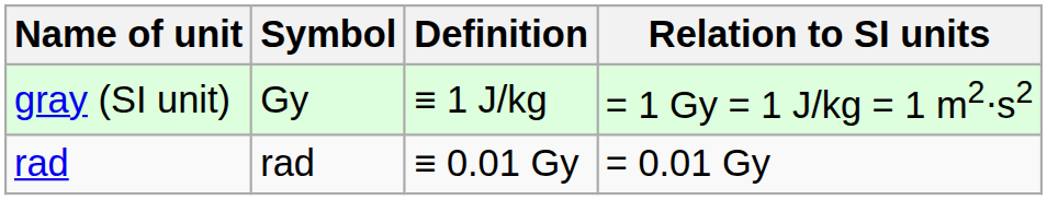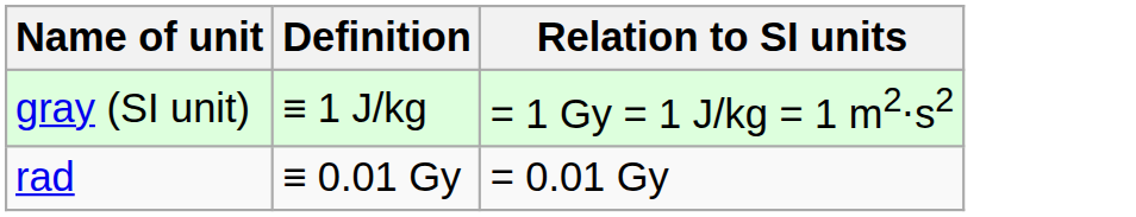- column: Symbol | Gy | rad
